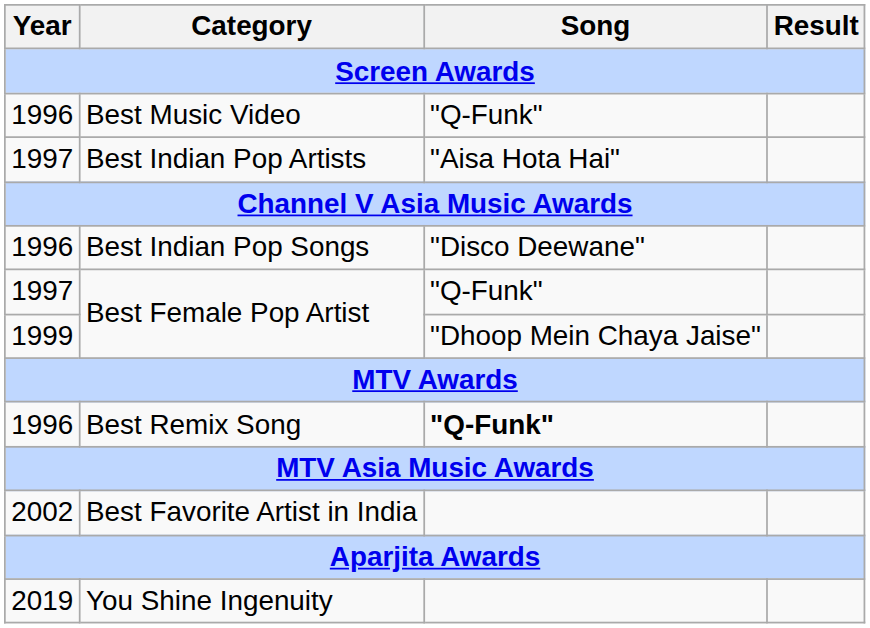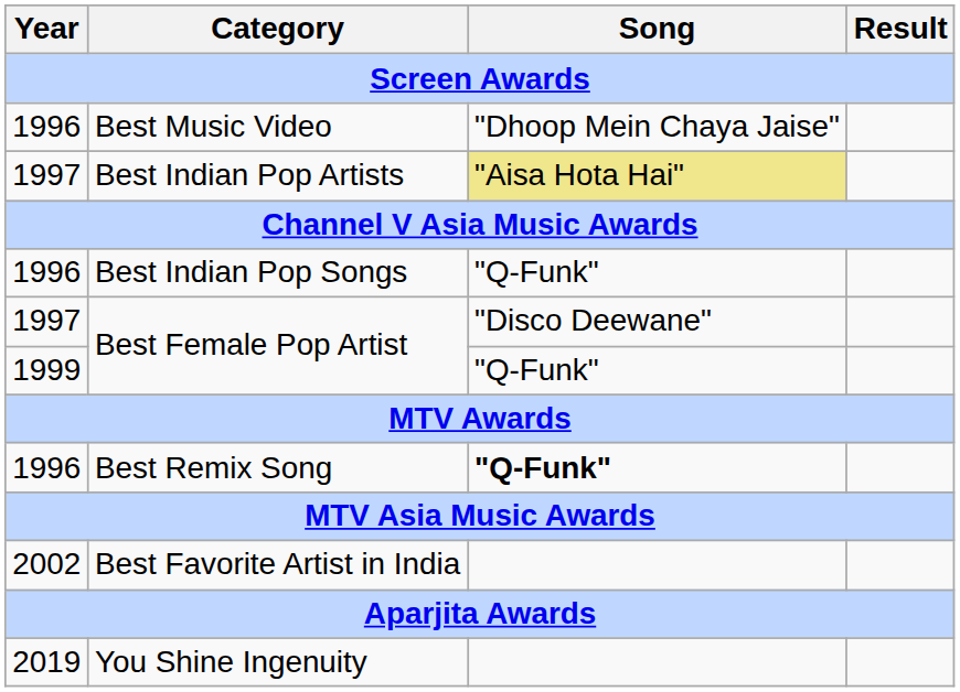Best Music Video | Song: "Q-Funk" -> "Dhoop Mein Chaya Jaise"
Best Indian Pop Artists | Song: no background -> khaki background
Best Indian Pop Songs | Song: "Disco Deewane" -> "Q-Funk"
1997 / Best Female Pop Artist | Song: "Q-Funk" -> "Disco Deewane"
1999 / Best Female Pop Artist | Song: "Dhoop Mein Chaya Jaise" -> "Q-Funk"
